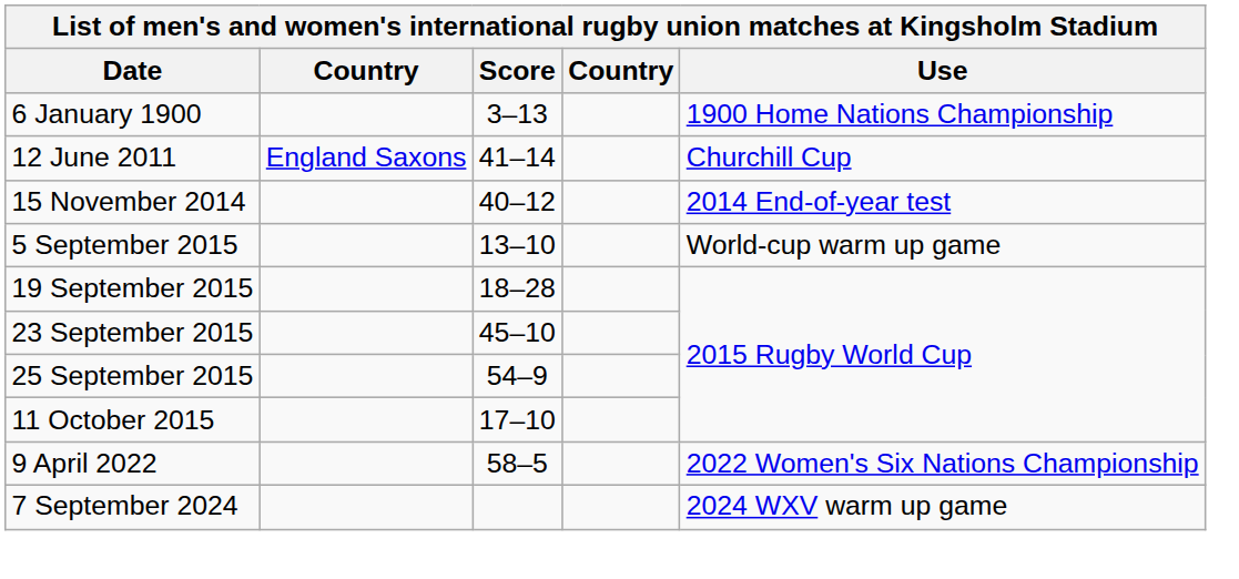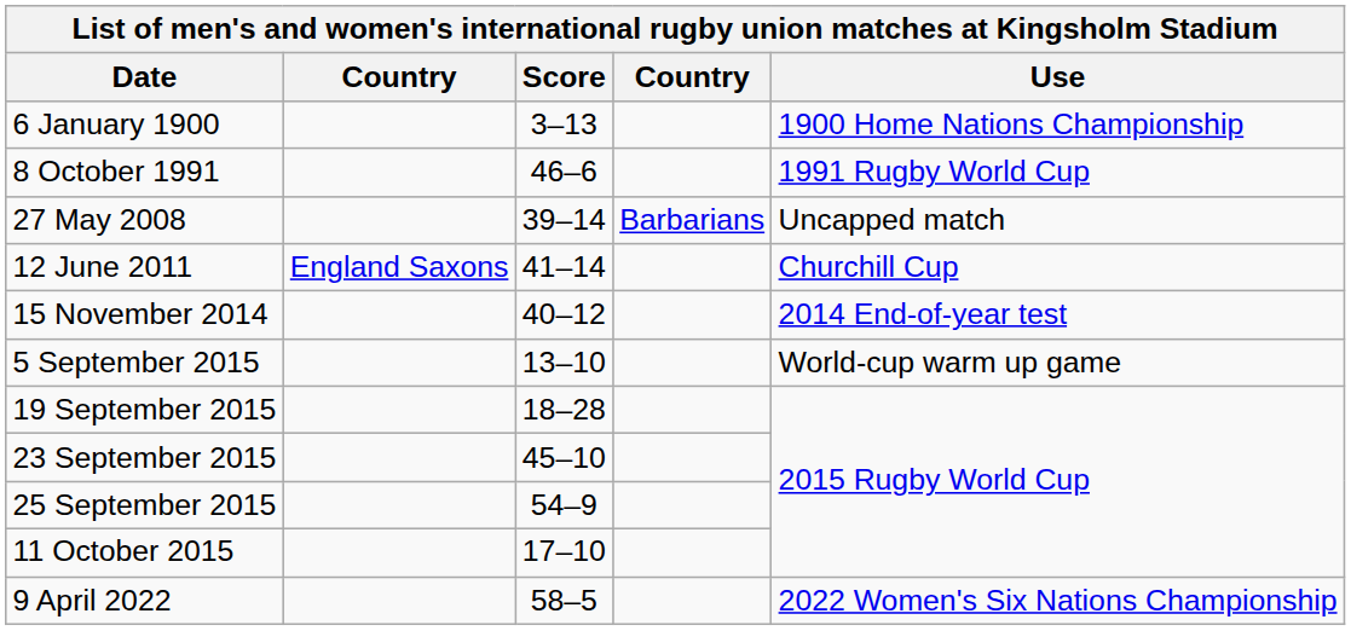+ row: 8 October 1991 | 46–6 | 1991 Rugby World Cup
+ row: 27 May 2008 | 39–14 | Barbarians | Uncapped match
- row: 7 September 2024 | 2024 WXV warm up game
